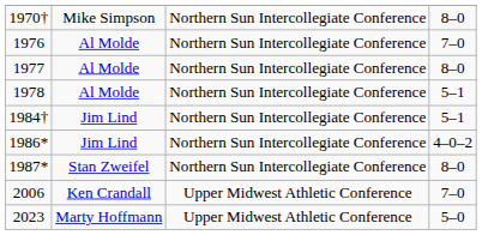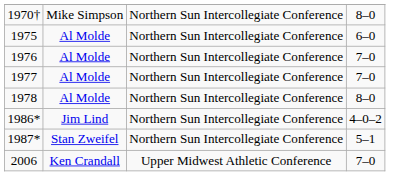+ row: 1975 | Al Molde | Northern Sun Intercollegiate Conference | 6–0
1977 | column 4: 8–0 -> 7–0
1978 | column 4: 5–1 -> 8–0
- row: 1984† | Jim Lind | Northern Sun Intercollegiate Conference | 5–1
1987* | column 4: 8–0 -> 5–1
- row: 2023 | Marty Hoffmann | Upper Midwest Athletic Conference | 5–0
